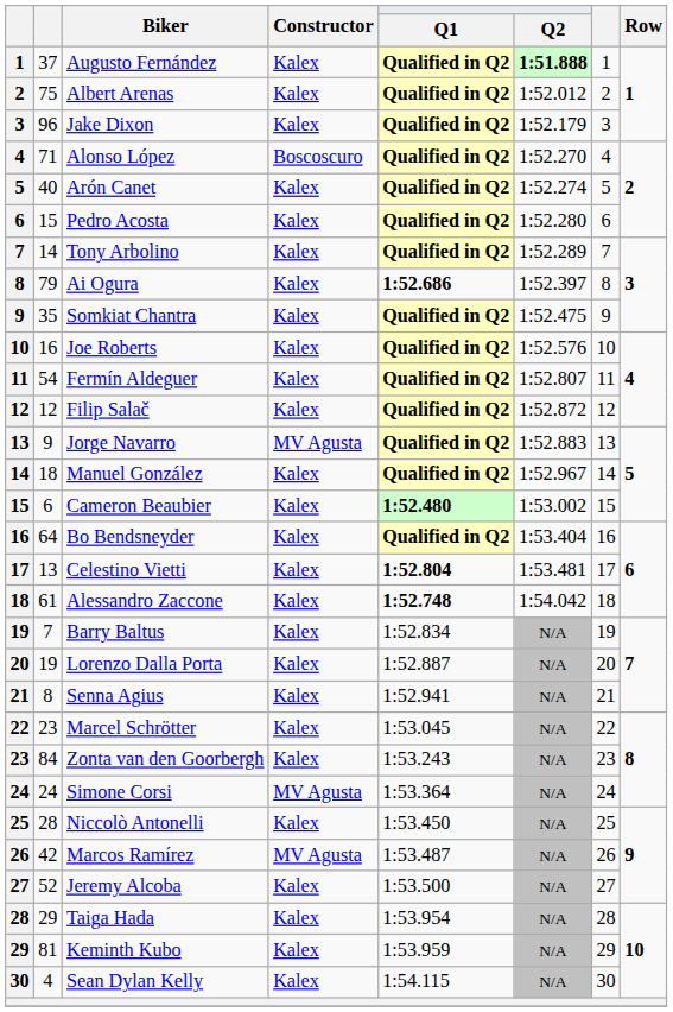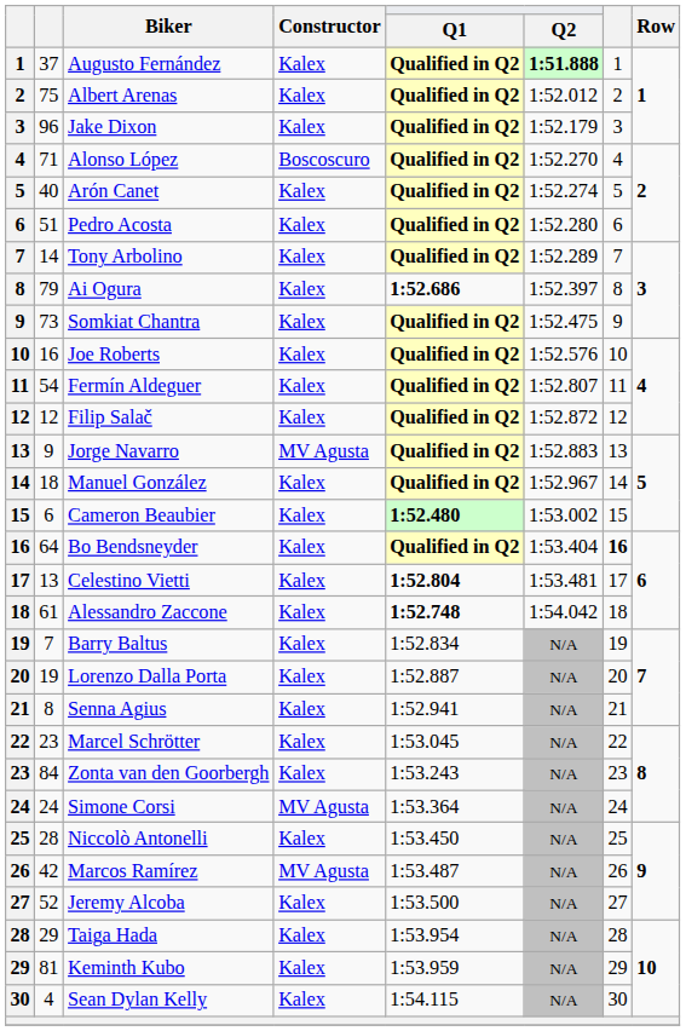Pedro Acosta | column 2: 15 -> 51
Somkiat Chantra | column 2: 35 -> 73
Bo Bendsneyder | column 7: normal -> bold
